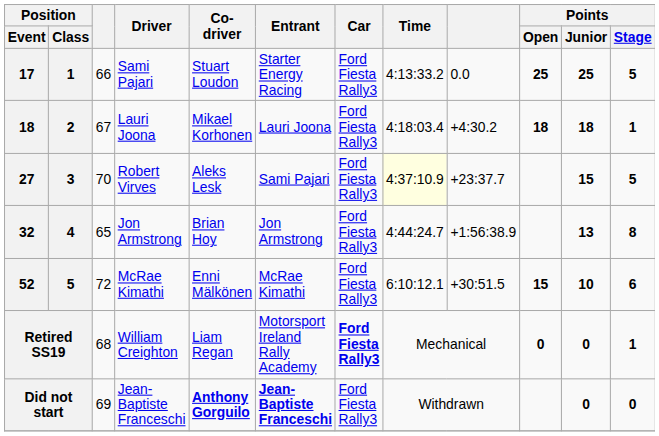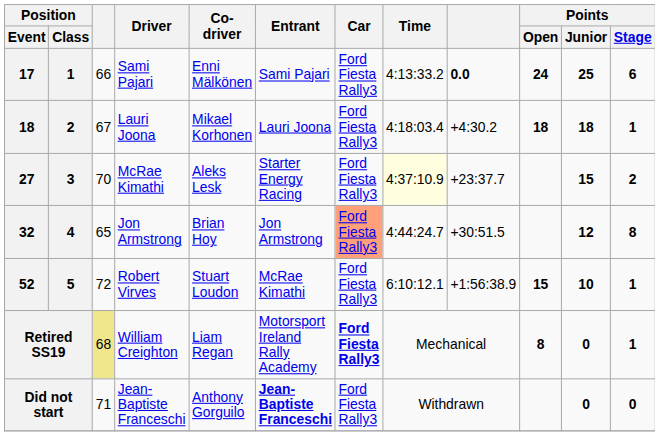17 | Co-driver: Stuart Loudon -> Enni Mälkönen
17 | Entrant: Starter Energy Racing -> Sami Pajari
17 | column 9: normal -> bold
17 | Points / Open: 25 -> 24
17 | Points / Stage: 5 -> 6
27 | Driver: Robert Virves -> McRae Kimathi
27 | Entrant: Sami Pajari -> Starter Energy Racing
27 | Points / Stage: 5 -> 2
32 | Car: no background -> lightsalmon background
32 | column 9: +1:56:38.9 -> +30:51.5
32 | Points / Junior: 13 -> 12
52 | Driver: McRae Kimathi -> Robert Virves
52 | Co-driver: Enni Mälkönen -> Stuart Loudon
52 | column 9: +30:51.5 -> +1:56:38.9
52 | Points / Stage: 6 -> 1
Retired SS19 | column 3: no background -> khaki background
Retired SS19 | Points / Open: 0 -> 8
Did not start | column 3: 69 -> 71
Did not start | Co-driver: bold -> normal
